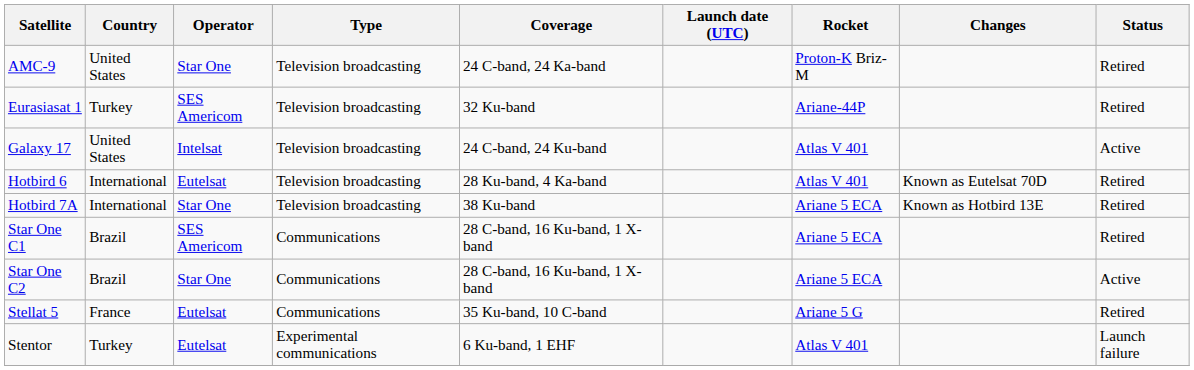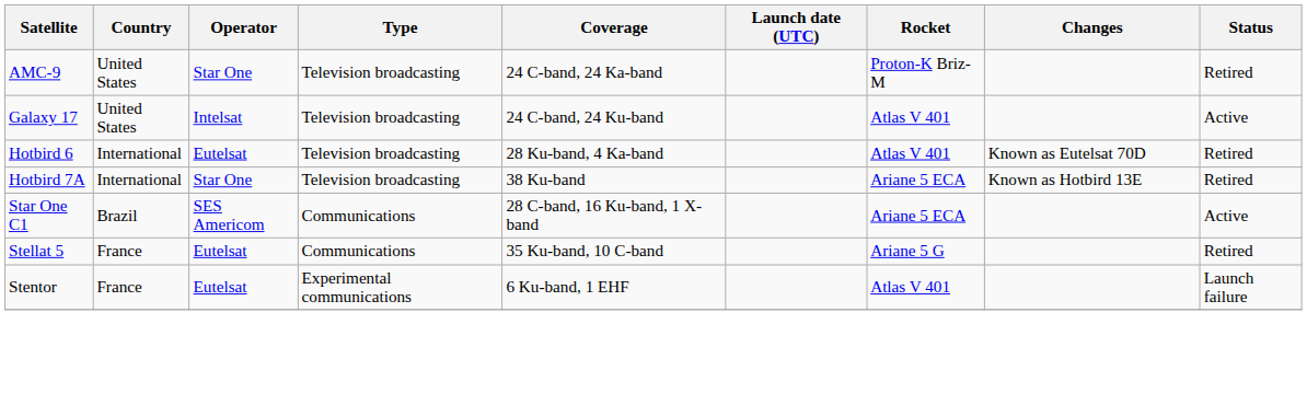- row: Eurasiasat 1 | Turkey | SES Americom | Television broadcasting | 32 Ku-band | Ariane-44P | Retired
Star One C1 | Status: Retired -> Active
- row: Star One C2 | Brazil | Star One | Communications | 28 C-band, 16 Ku-band, 1 X-band | Ariane 5 ECA | Active
Stentor | Country: Turkey -> France
